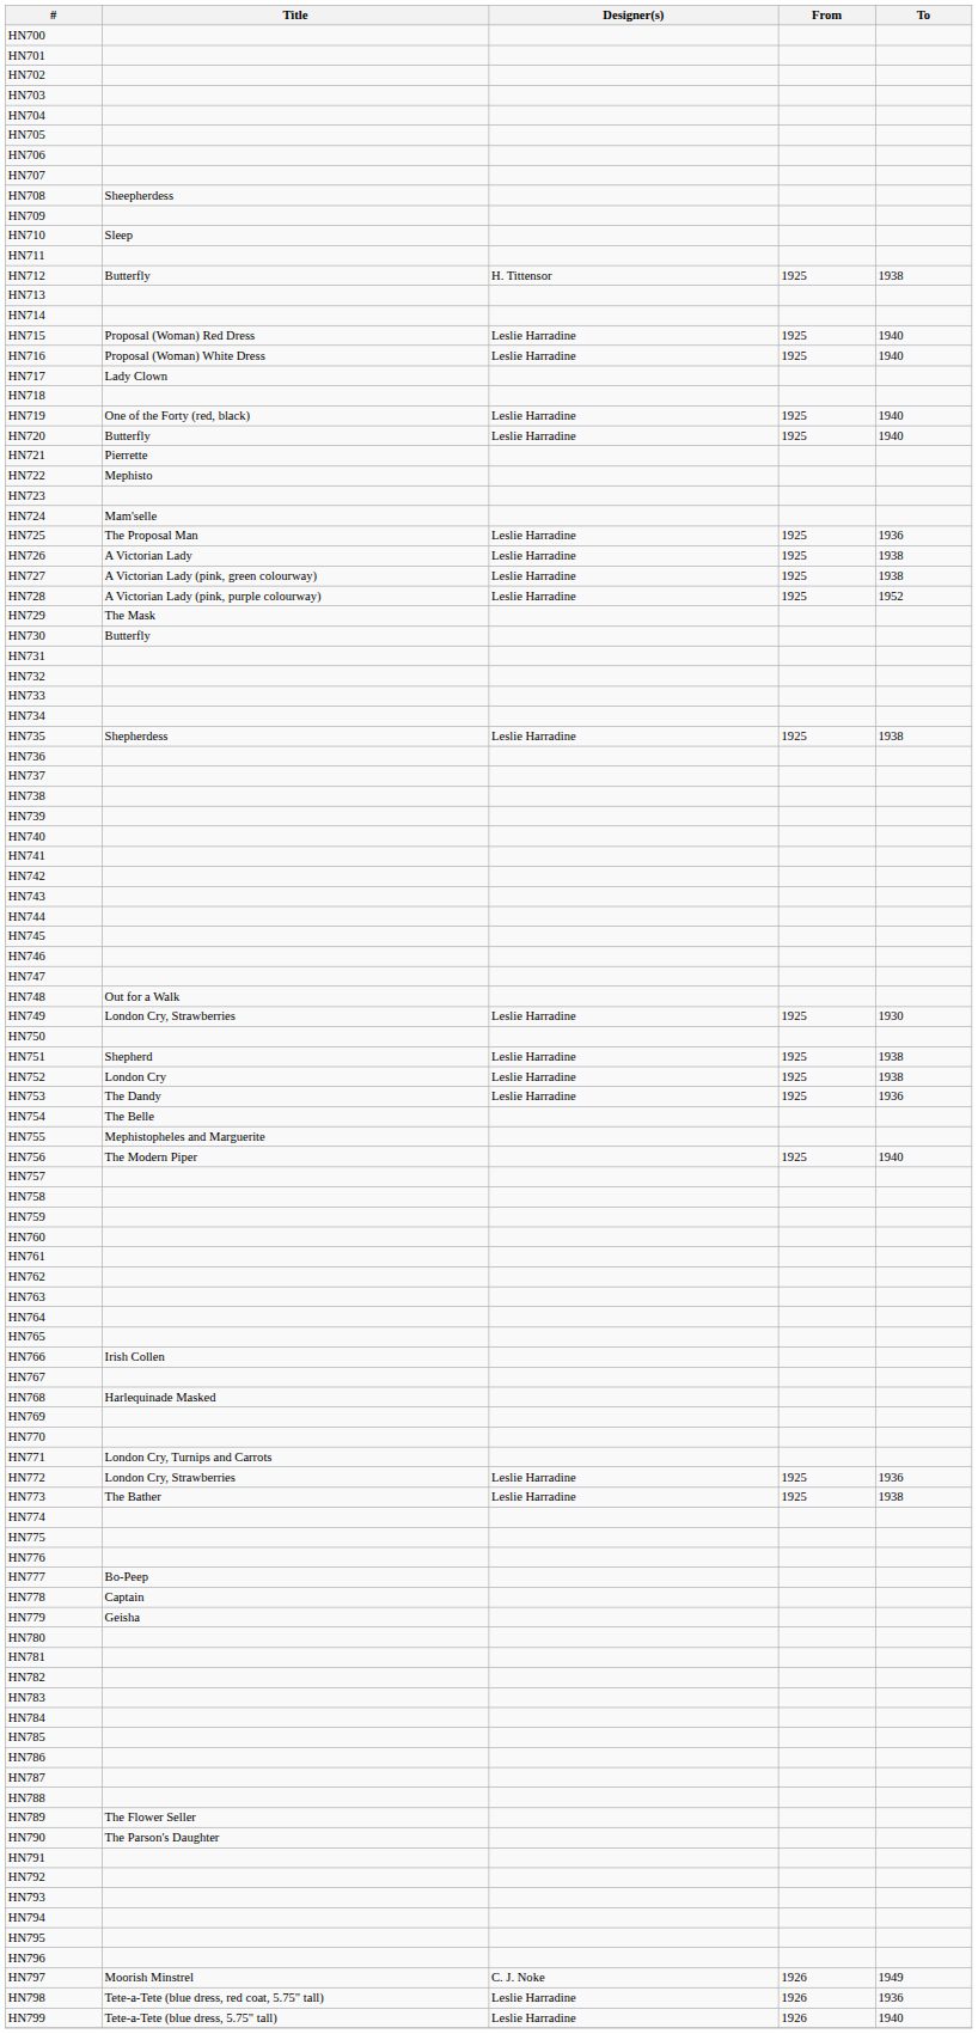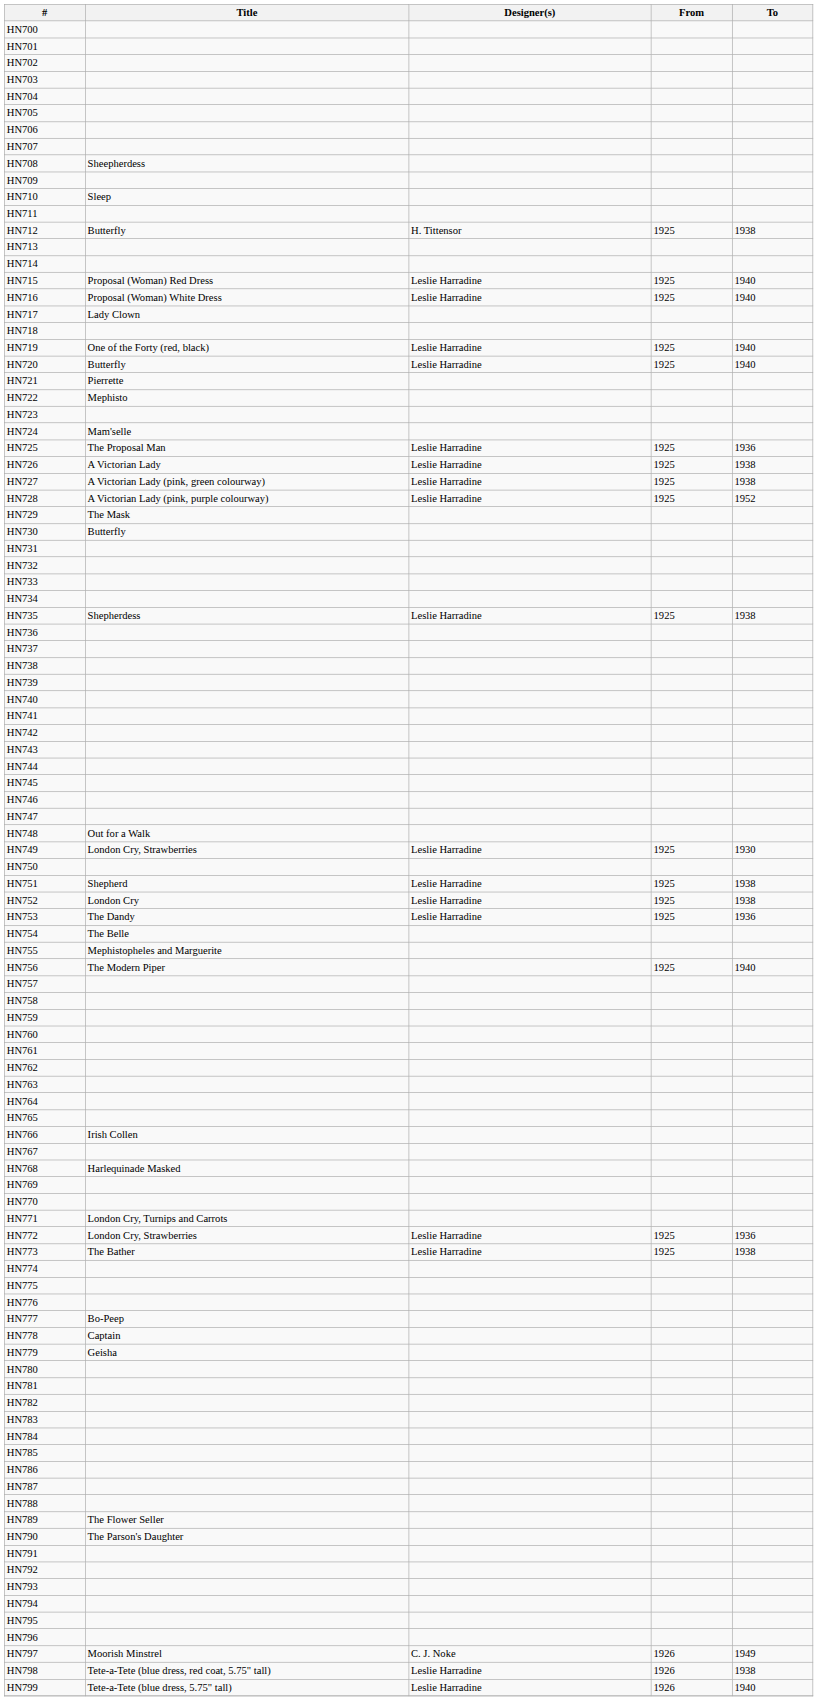HN798 | To: 1936 -> 1938
